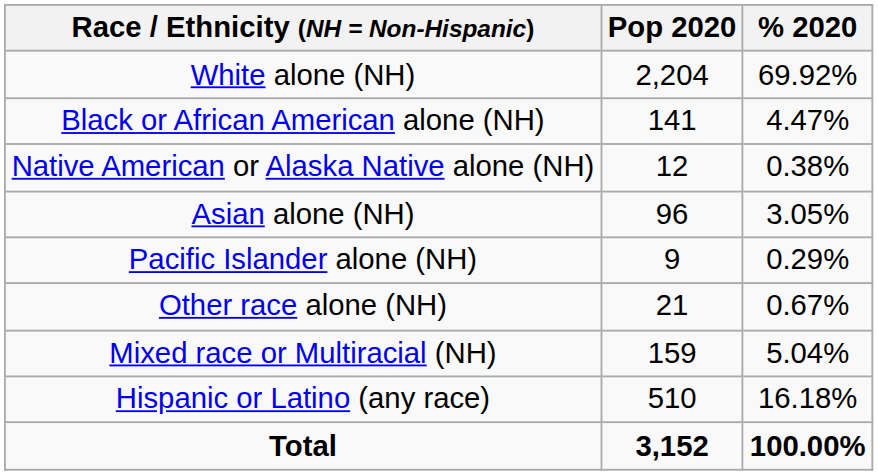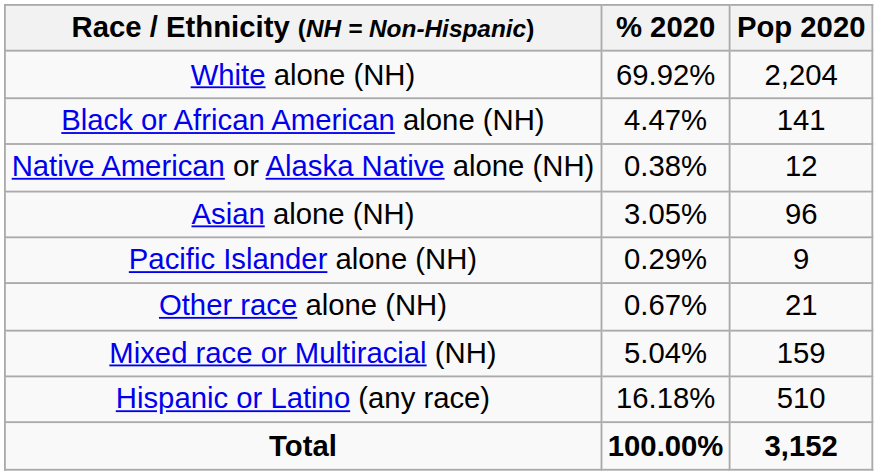columns swapped: Pop 2020 <-> % 2020
